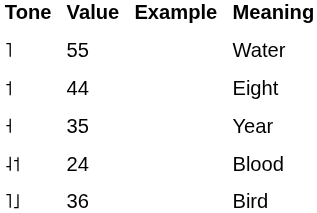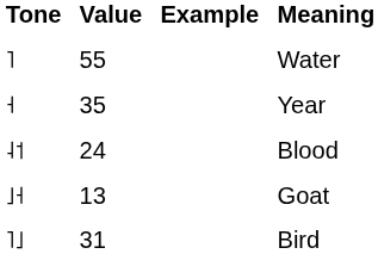- row: ˦ | 44 | Eight
+ row: ˩˧ | 13 | Goat
Bird | Value: 36 -> 31
